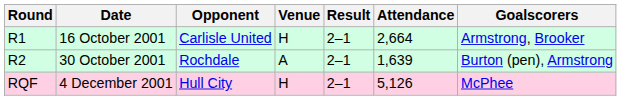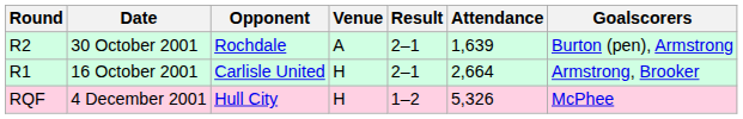rows swapped: 16 October 2001 <-> 30 October 2001
4 December 2001 | Result: 2–1 -> 1–2
4 December 2001 | Attendance: 5,126 -> 5,326
